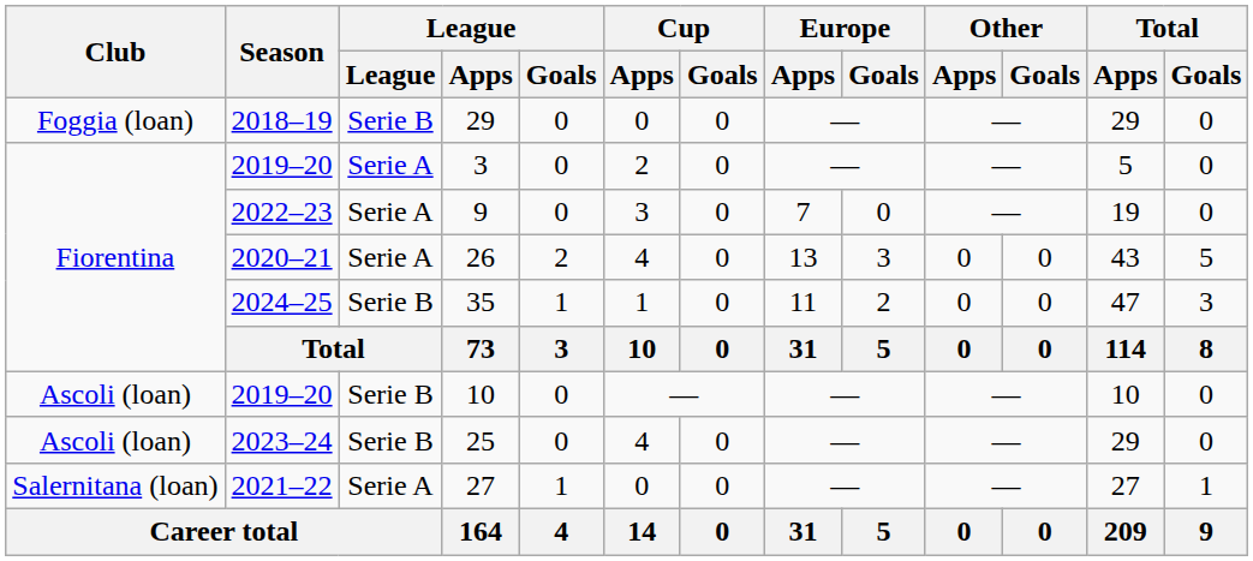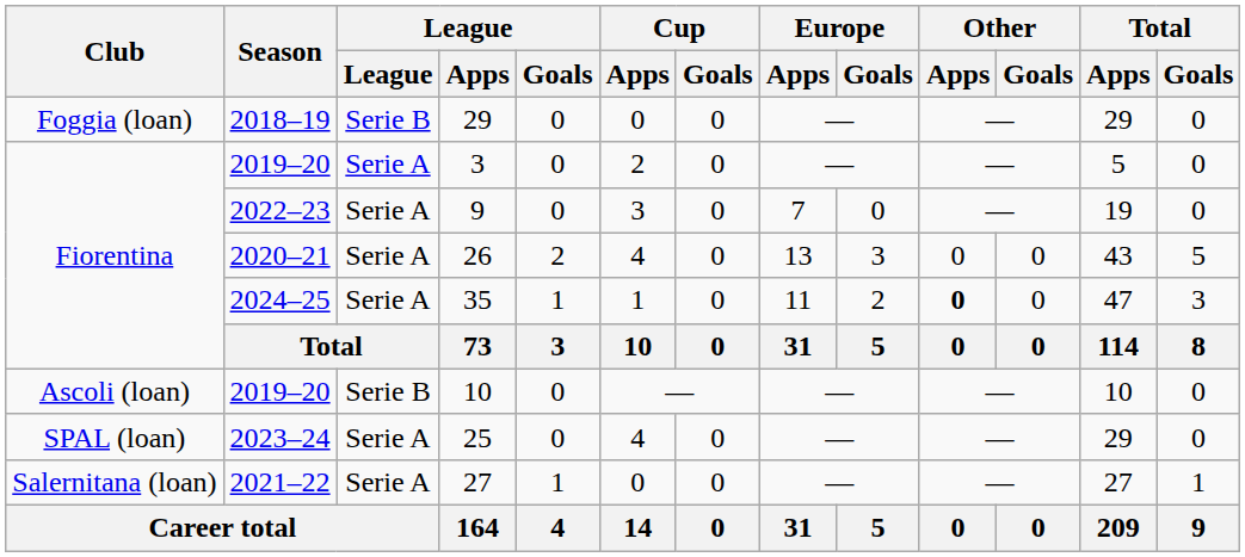35 | League: Serie B -> Serie A
35 | Other / Apps: normal -> bold
25 | Club: Ascoli (loan) -> SPAL (loan)
25 | League: Serie B -> Serie A
